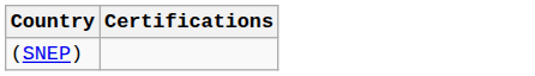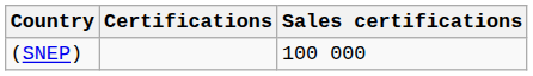+ column: Sales certifications | 100 000
